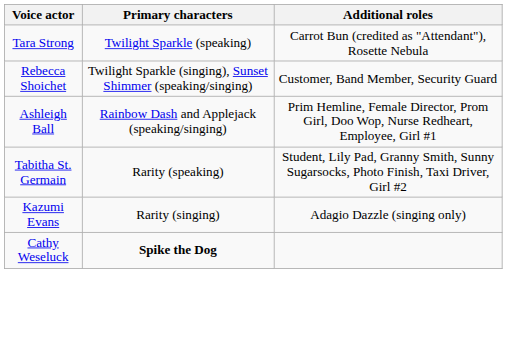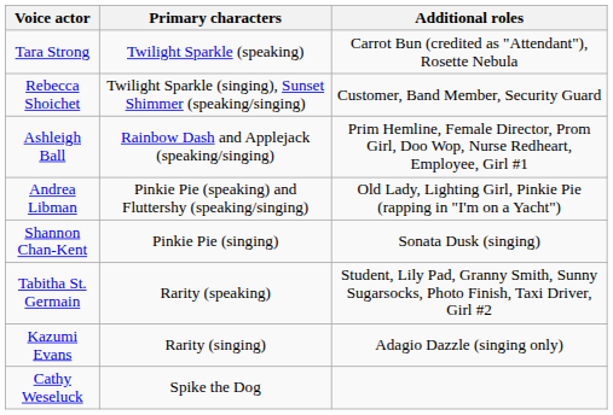+ row: Andrea Libman | Pinkie Pie (speaking) and Fluttershy (speaking/singing) | Old Lady, Lighting Girl, Pinkie Pie (rapping in "I'm on a Yacht")
+ row: Shannon Chan-Kent | Pinkie Pie (singing) | Sonata Dusk (singing)
Cathy Weseluck | Primary characters: bold -> normal
